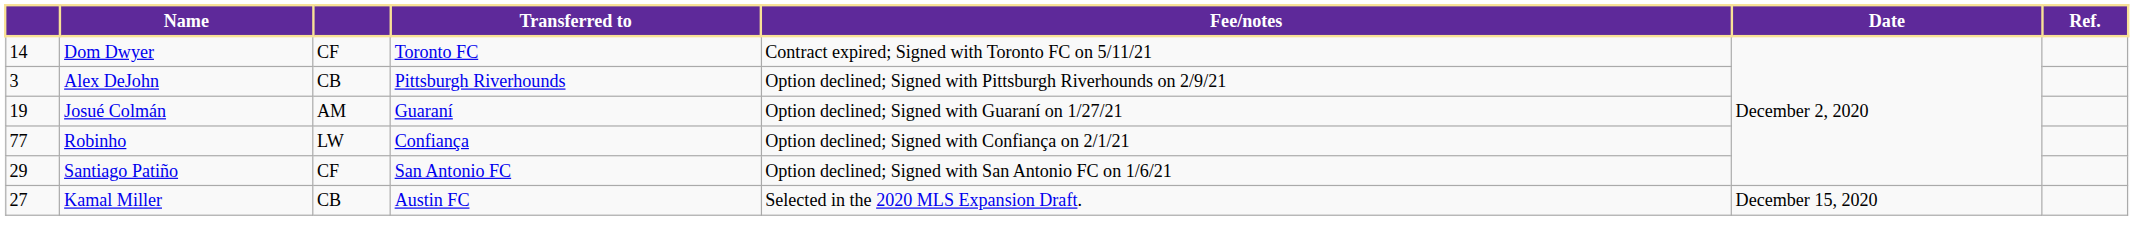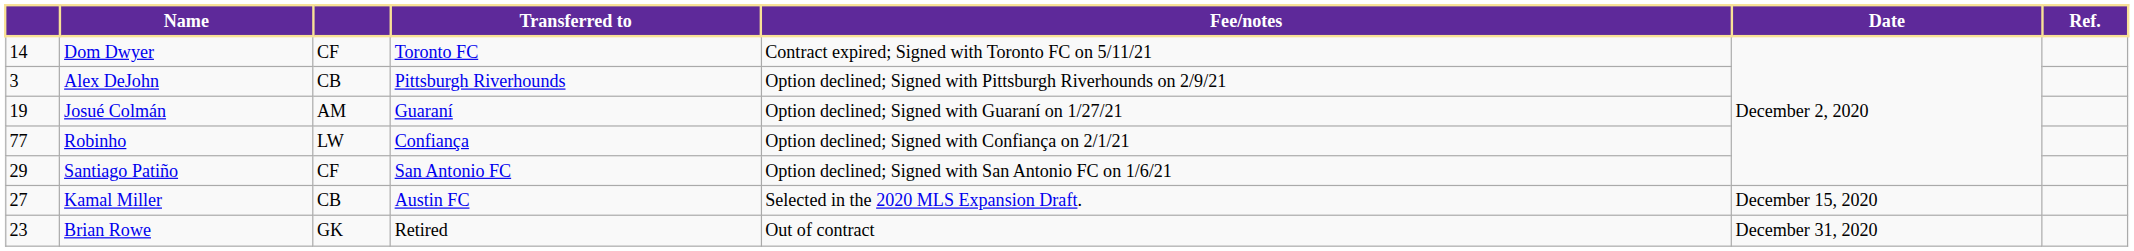+ row: 23 | Brian Rowe | GK | Retired | Out of contract | December 31, 2020
